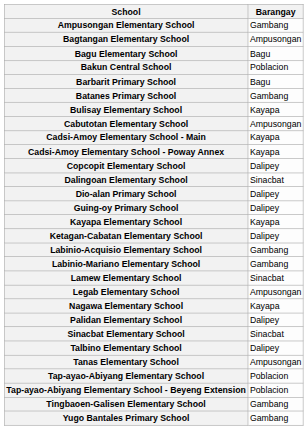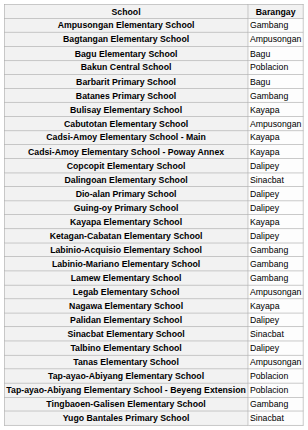Lamew Elementary School | Barangay: Sinacbat -> Gambang
Yugo Bantales Primary School | Barangay: Gambang -> Sinacbat
